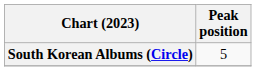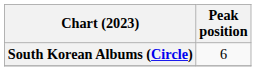South Korean Albums (Circle) | Peak position: 5 -> 6
